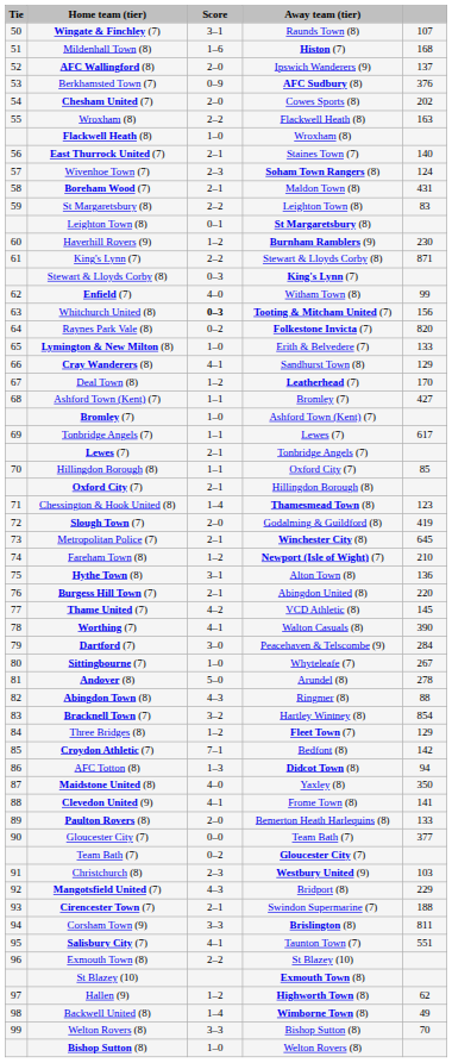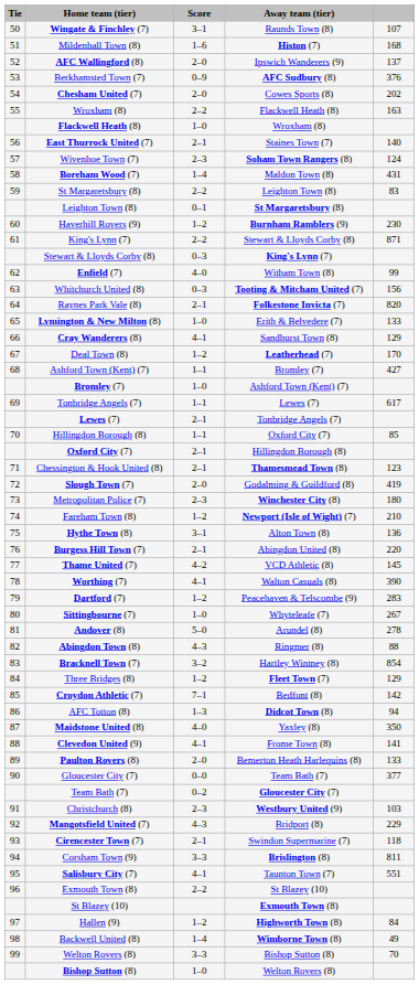Boreham Wood (7) | Score: 2–1 -> 1–4
Whitchurch United (8) | Score: bold -> normal
Raynes Park Vale (8) | Score: 0–2 -> 2–1
Chessington & Hook United (8) | Score: 1–4 -> 2–1
Metropolitan Police (7) | Score: 2–1 -> 2–3
Metropolitan Police (7) | column 5: 645 -> 180
Dartford (7) | Score: 3–0 -> 1–2
Dartford (7) | column 5: 284 -> 283
Cirencester Town (7) | column 5: 188 -> 118
Hallen (9) | column 5: 62 -> 84
